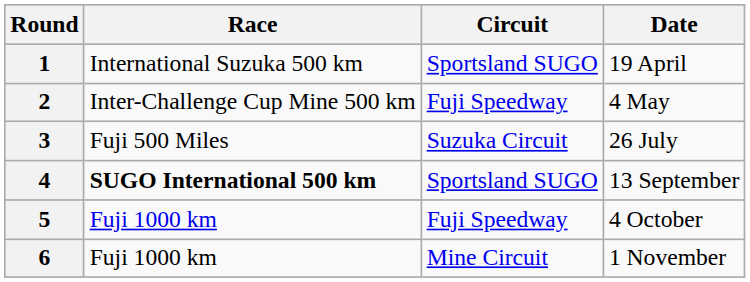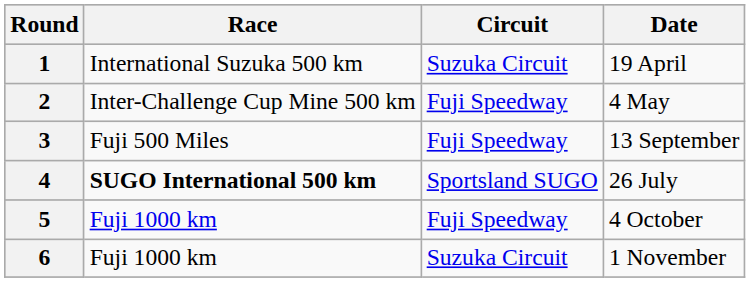1 | Circuit: Sportsland SUGO -> Suzuka Circuit
3 | Circuit: Suzuka Circuit -> Fuji Speedway
3 | Date: 26 July -> 13 September
4 | Date: 13 September -> 26 July
6 | Circuit: Mine Circuit -> Suzuka Circuit
